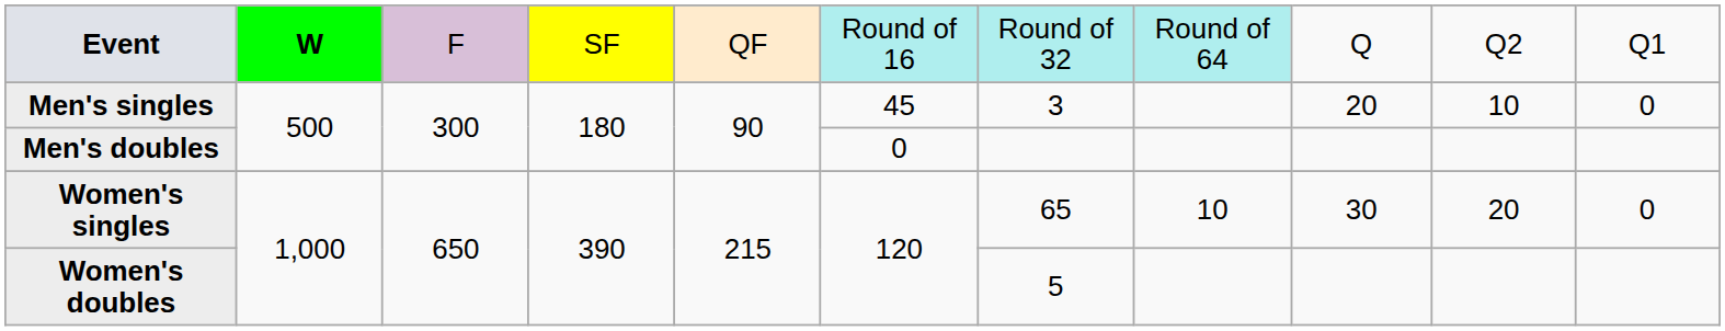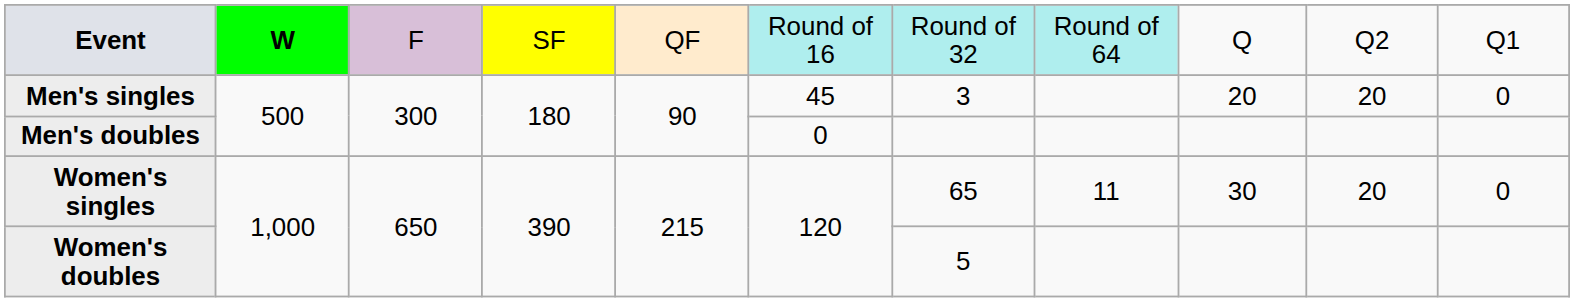Men's singles | column 10: 10 -> 20
Women's singles | column 8: 10 -> 11
